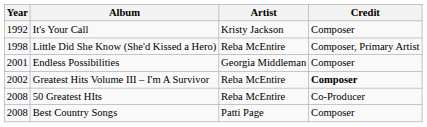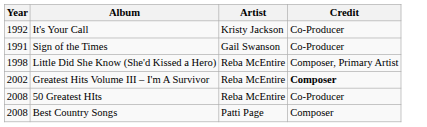It's Your Call | Credit: Composer -> Co-Producer
+ row: 1991 | Sign of the Times | Gail Swanson | Co-Producer
- row: 2001 | Endless Possibilities | Georgia Middleman | Composer
